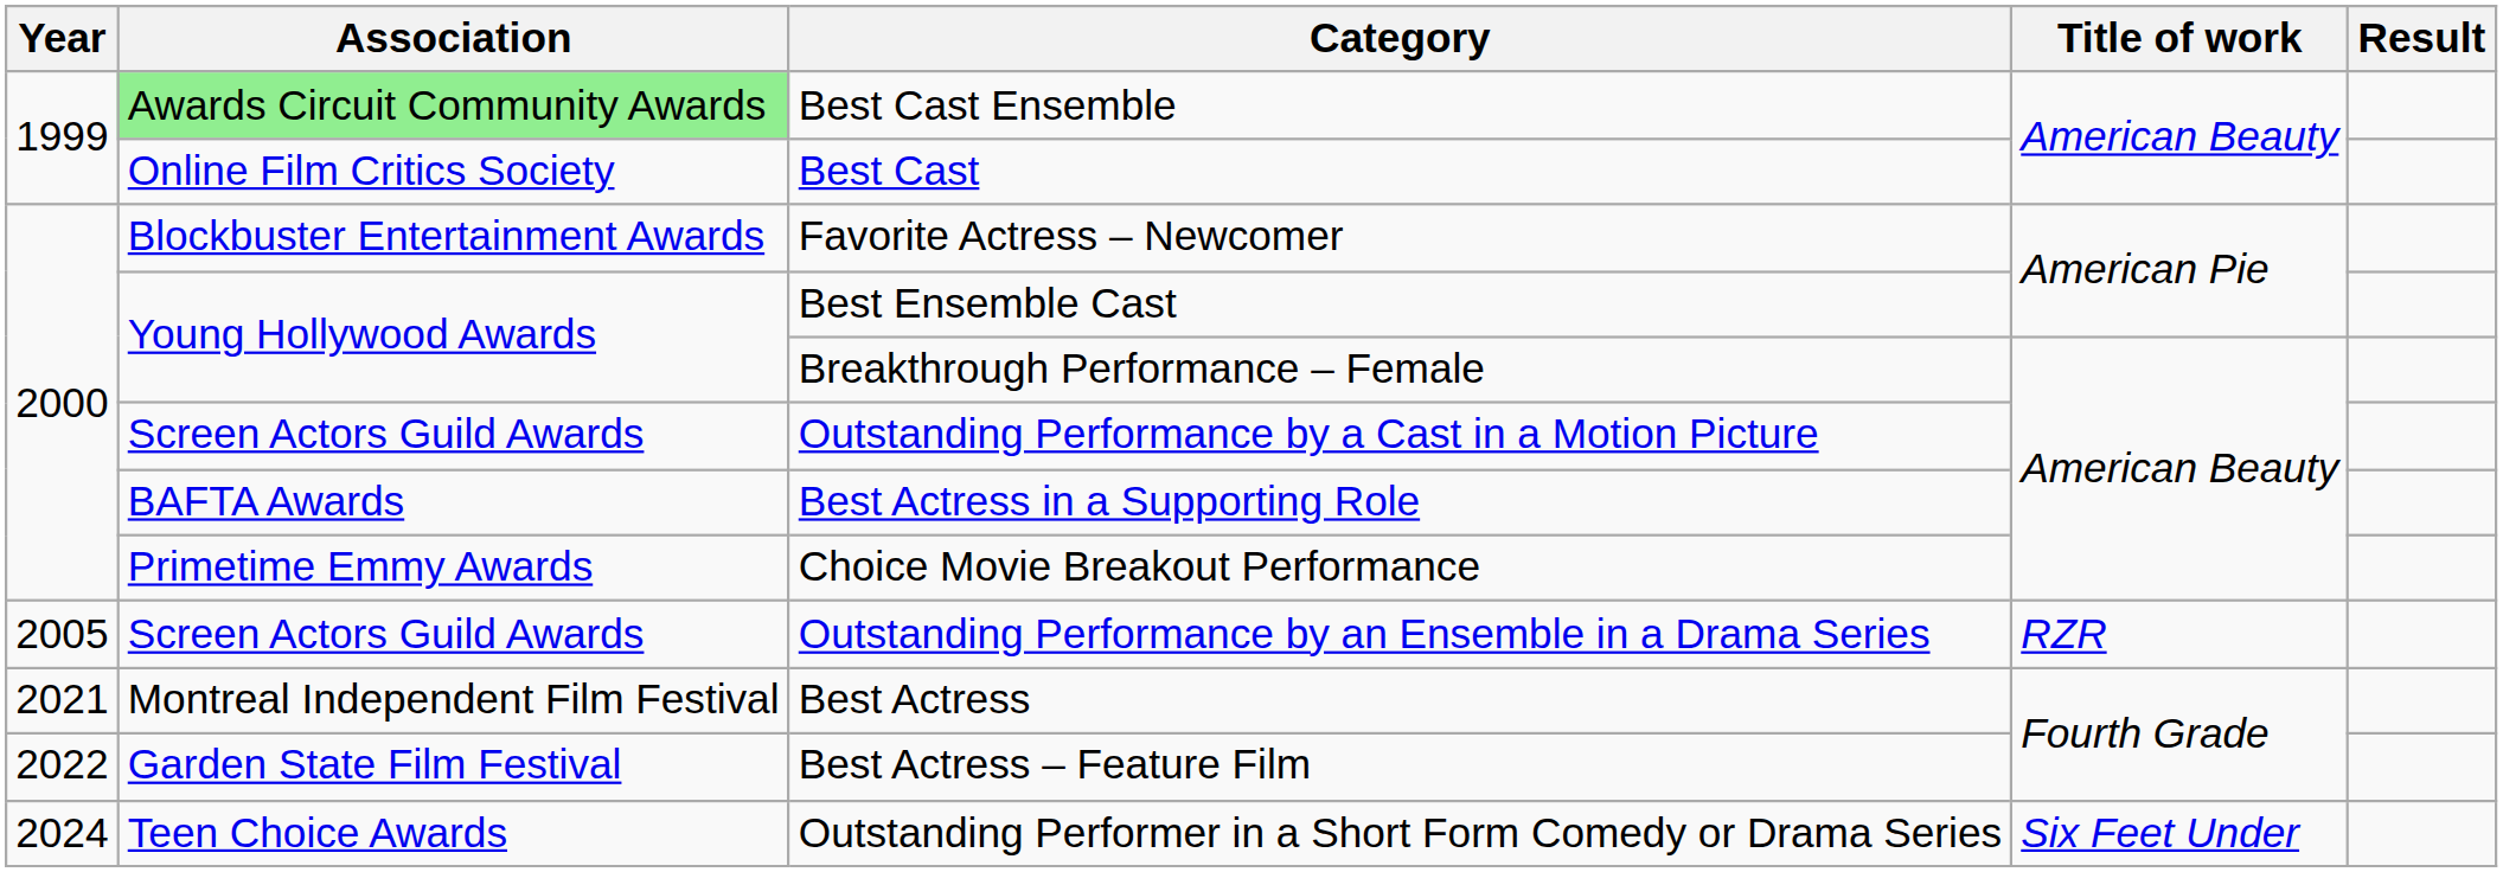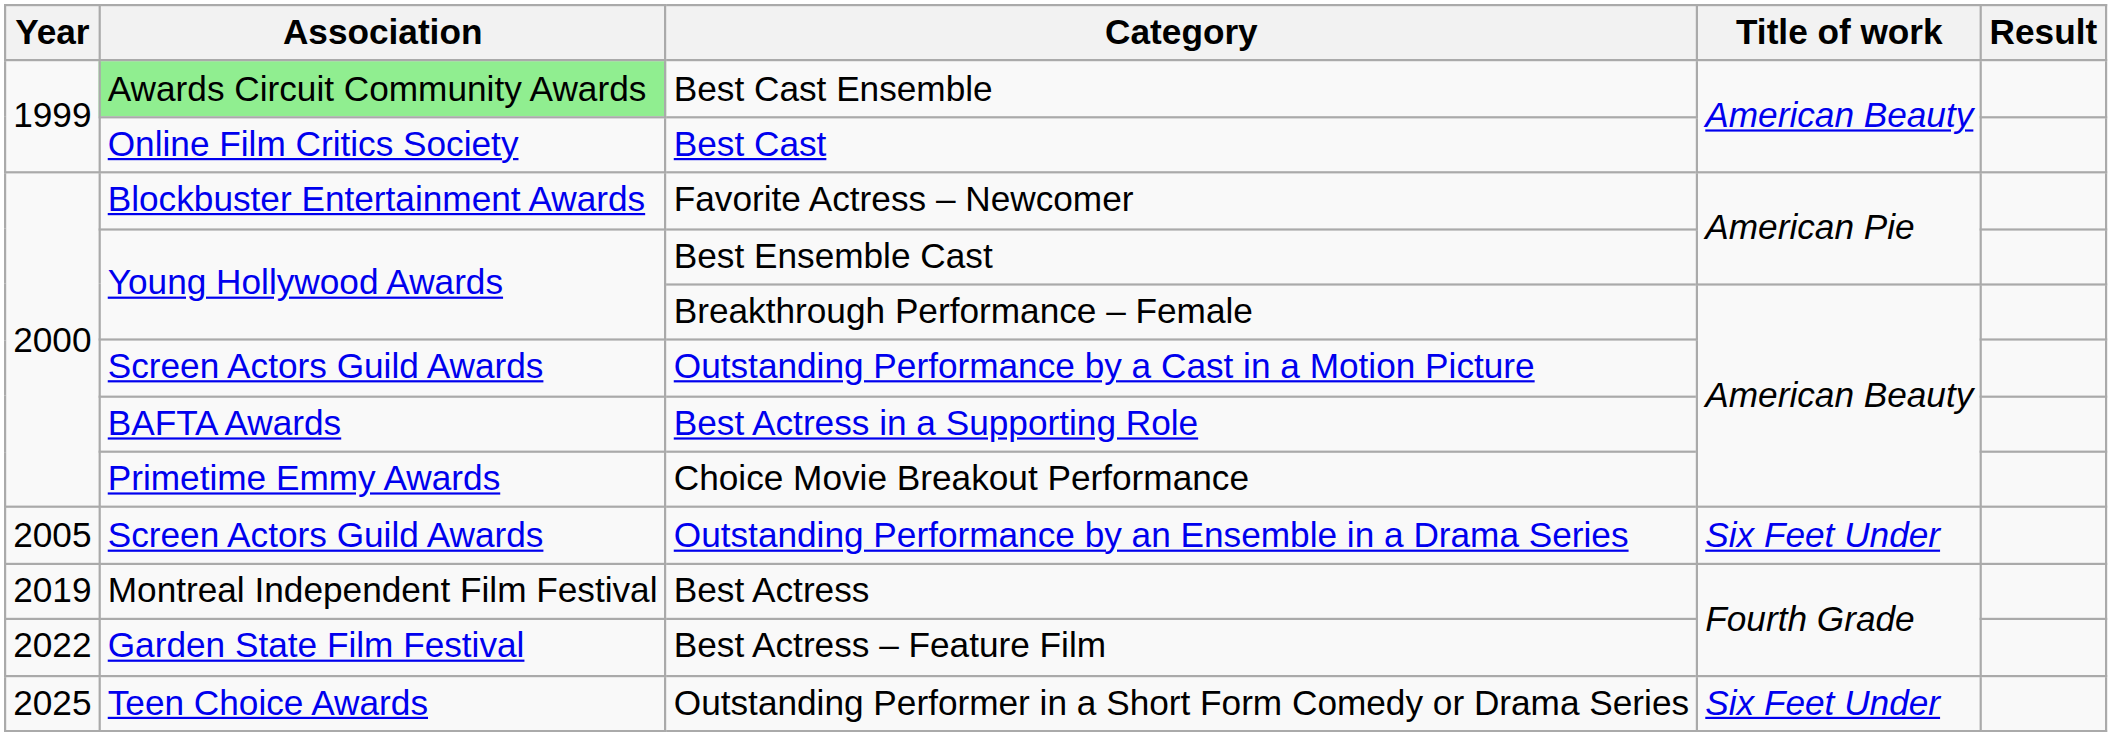Outstanding Performance by an Ensemble in a Drama Series | Title of work: RZR -> Six Feet Under
Best Actress | Year: 2021 -> 2019
Outstanding Performer in a Short Form Comedy or Drama Series | Year: 2024 -> 2025
